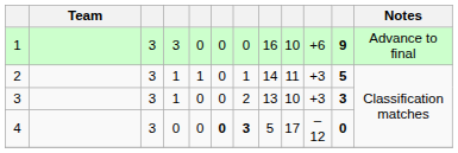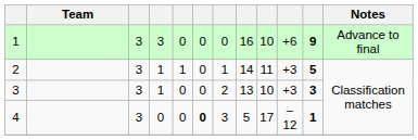4 | column 7: bold -> normal
4 | column 11: 0 -> 1
